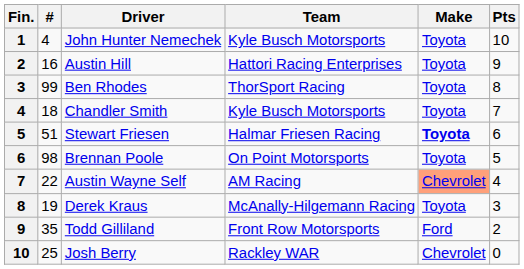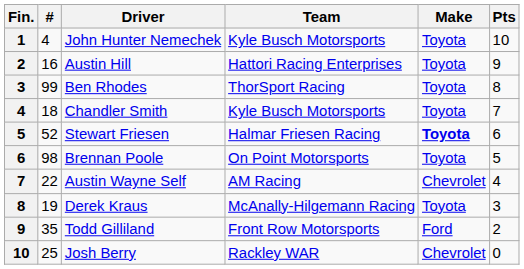Stewart Friesen | #: 51 -> 52
Austin Wayne Self | Make: lightsalmon background -> no background
